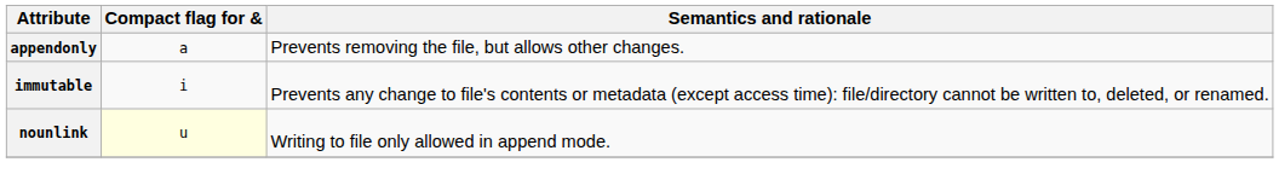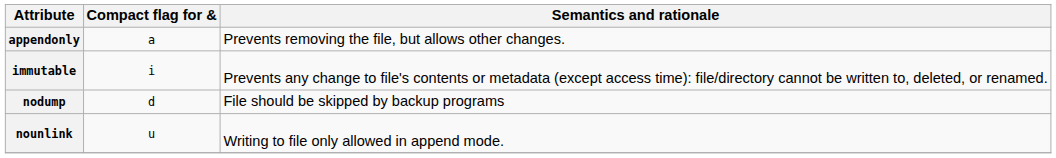+ row: nodump | d | File should be skipped by backup programs
nounlink | Compact flag for &: lightyellow background -> no background
